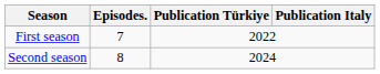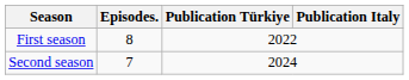First season | Episodes.: 7 -> 8
Second season | Episodes.: 8 -> 7
